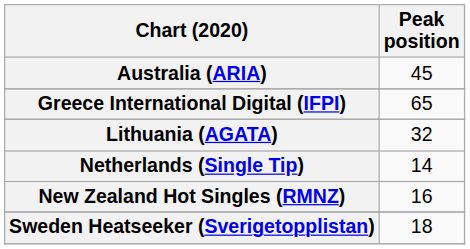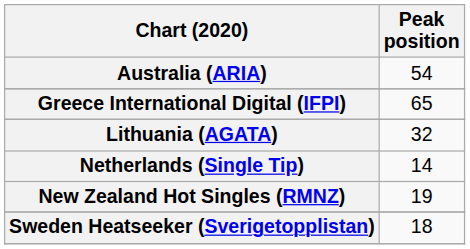Australia (ARIA) | Peak position: 45 -> 54
New Zealand Hot Singles (RMNZ) | Peak position: 16 -> 19
